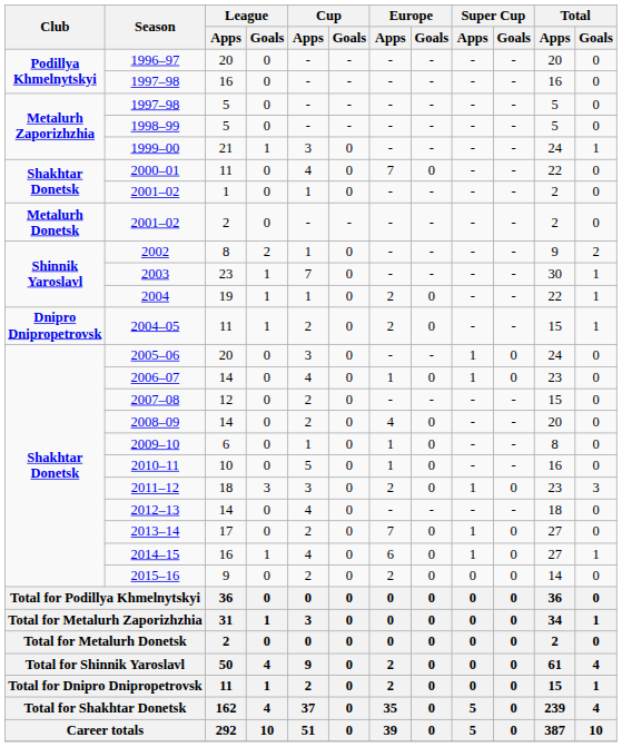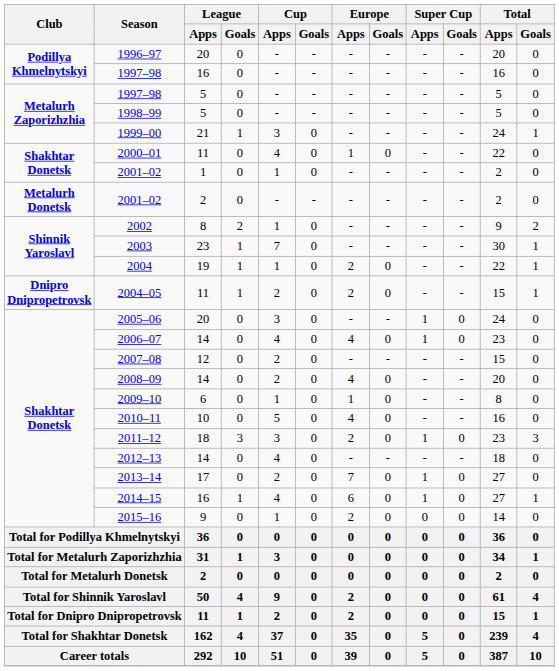2000–01 | Europe / Apps: 7 -> 1
2006–07 | Europe / Apps: 1 -> 4
2010–11 | Europe / Apps: 1 -> 4
2015–16 | Cup / Apps: 2 -> 1
